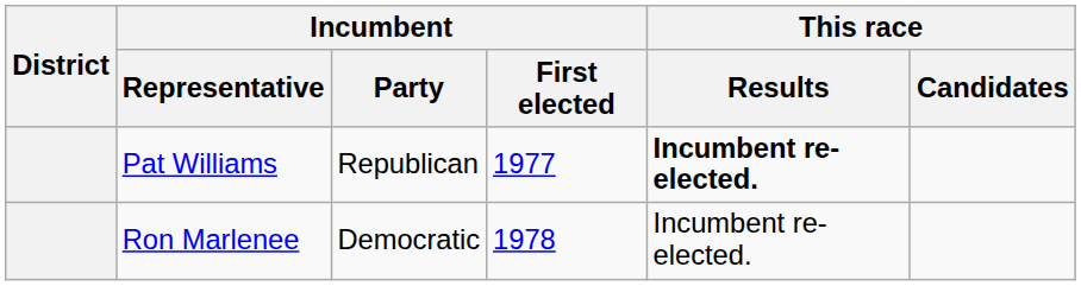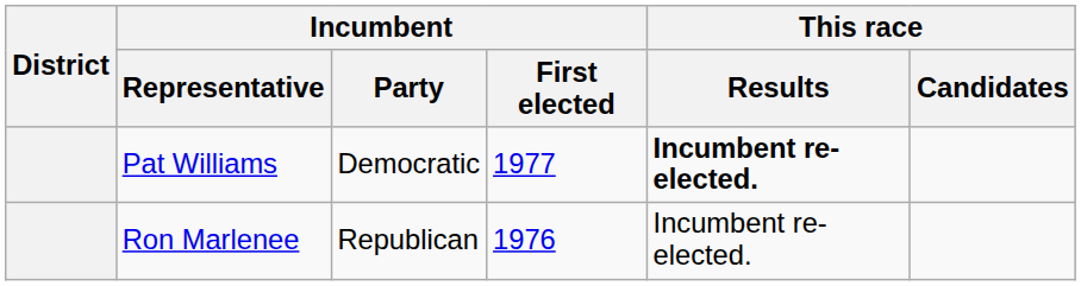Pat Williams | Incumbent / Party: Republican -> Democratic
Ron Marlenee | Incumbent / Party: Democratic -> Republican
Ron Marlenee | Incumbent / First elected: 1978 -> 1976
